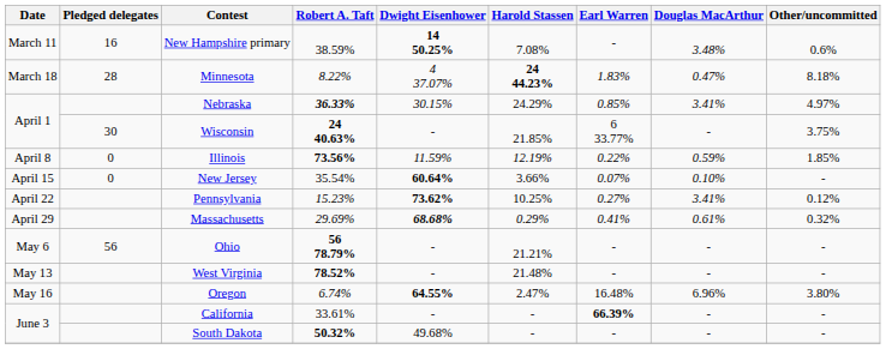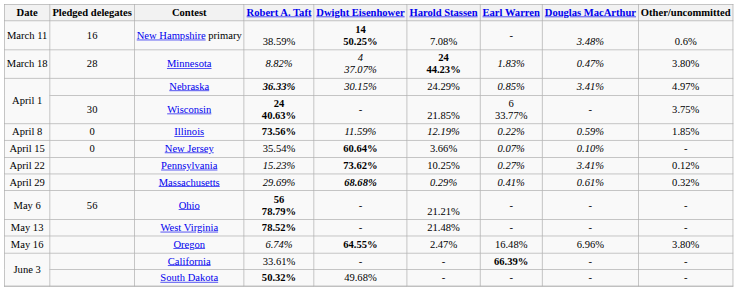Minnesota | Robert A. Taft: 8.22% -> 8.82%
Minnesota | Other/uncommitted: 8.18% -> 3.80%
